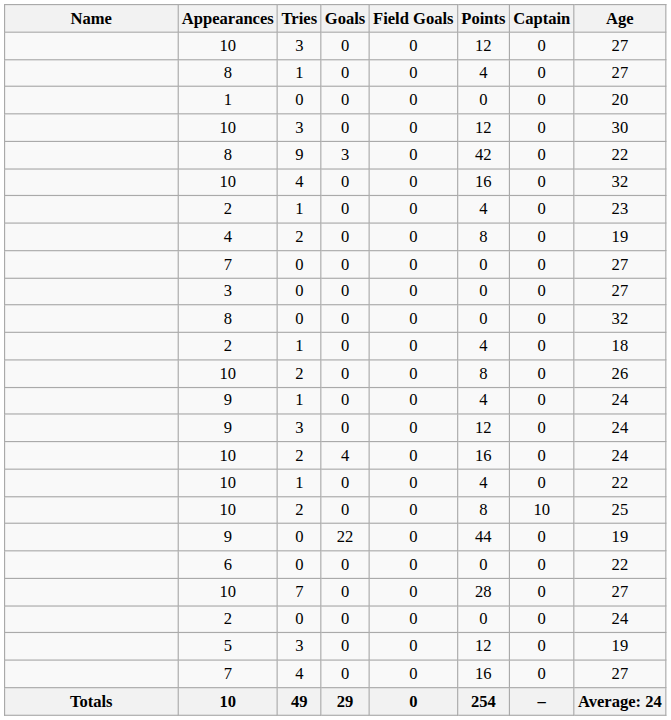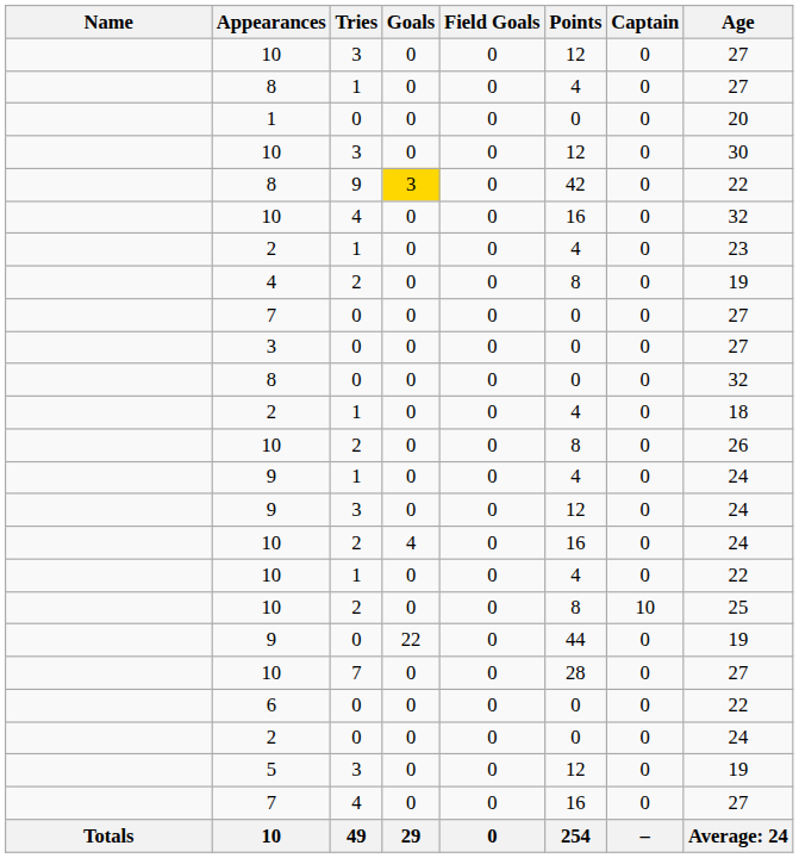8 / 9 | Goals: no background -> gold background
rows swapped: 6 <-> 10 / 7
